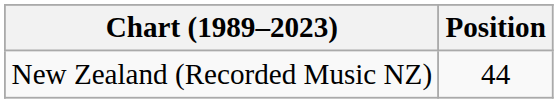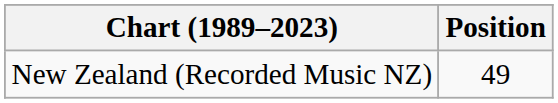New Zealand (Recorded Music NZ) | Position: 44 -> 49
